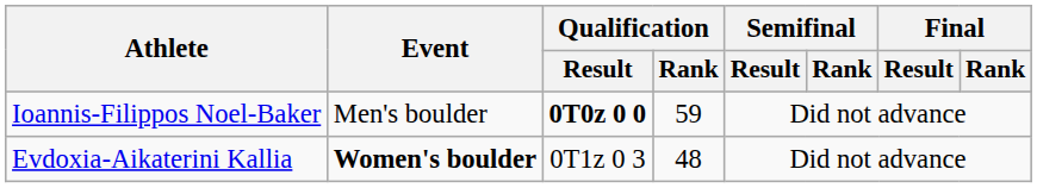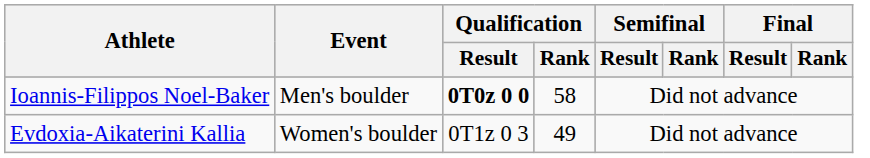Ioannis-Filippos Noel-Baker | Qualification / Rank: 59 -> 58
Evdoxia-Aikaterini Kallia | Event: bold -> normal
Evdoxia-Aikaterini Kallia | Qualification / Rank: 48 -> 49
